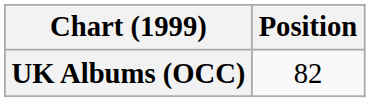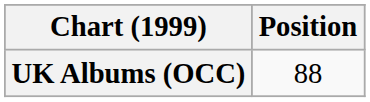UK Albums (OCC) | Position: 82 -> 88
